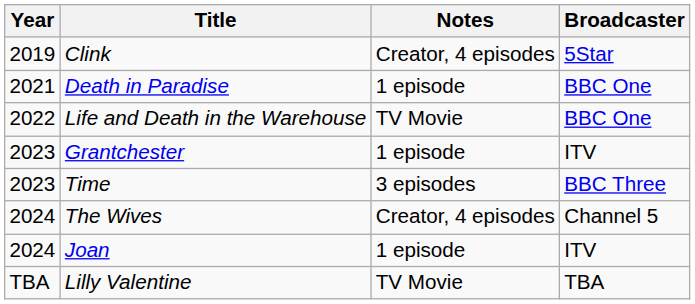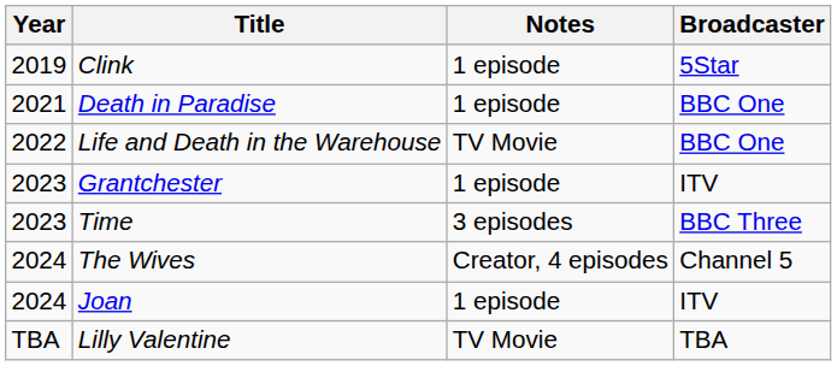Clink | Notes: Creator, 4 episodes -> 1 episode
